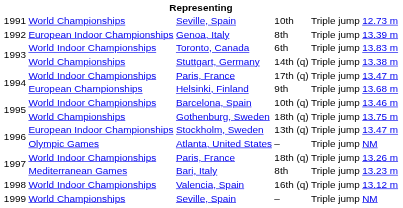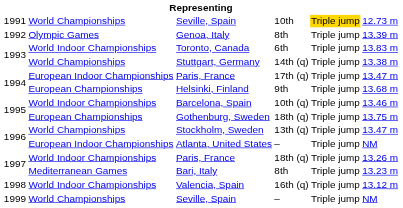Seville, Spain / 10th | column 5: no background -> gold background
Genoa, Italy | column 2: European Indoor Championships -> Olympic Games
Paris, France / 17th (q) | column 2: World Indoor Championships -> European Indoor Championships
Gothenburg, Sweden | column 2: World Championships -> European Championships
Stockholm, Sweden | column 2: European Indoor Championships -> World Championships
Atlanta, United States | column 2: Olympic Games -> European Indoor Championships
